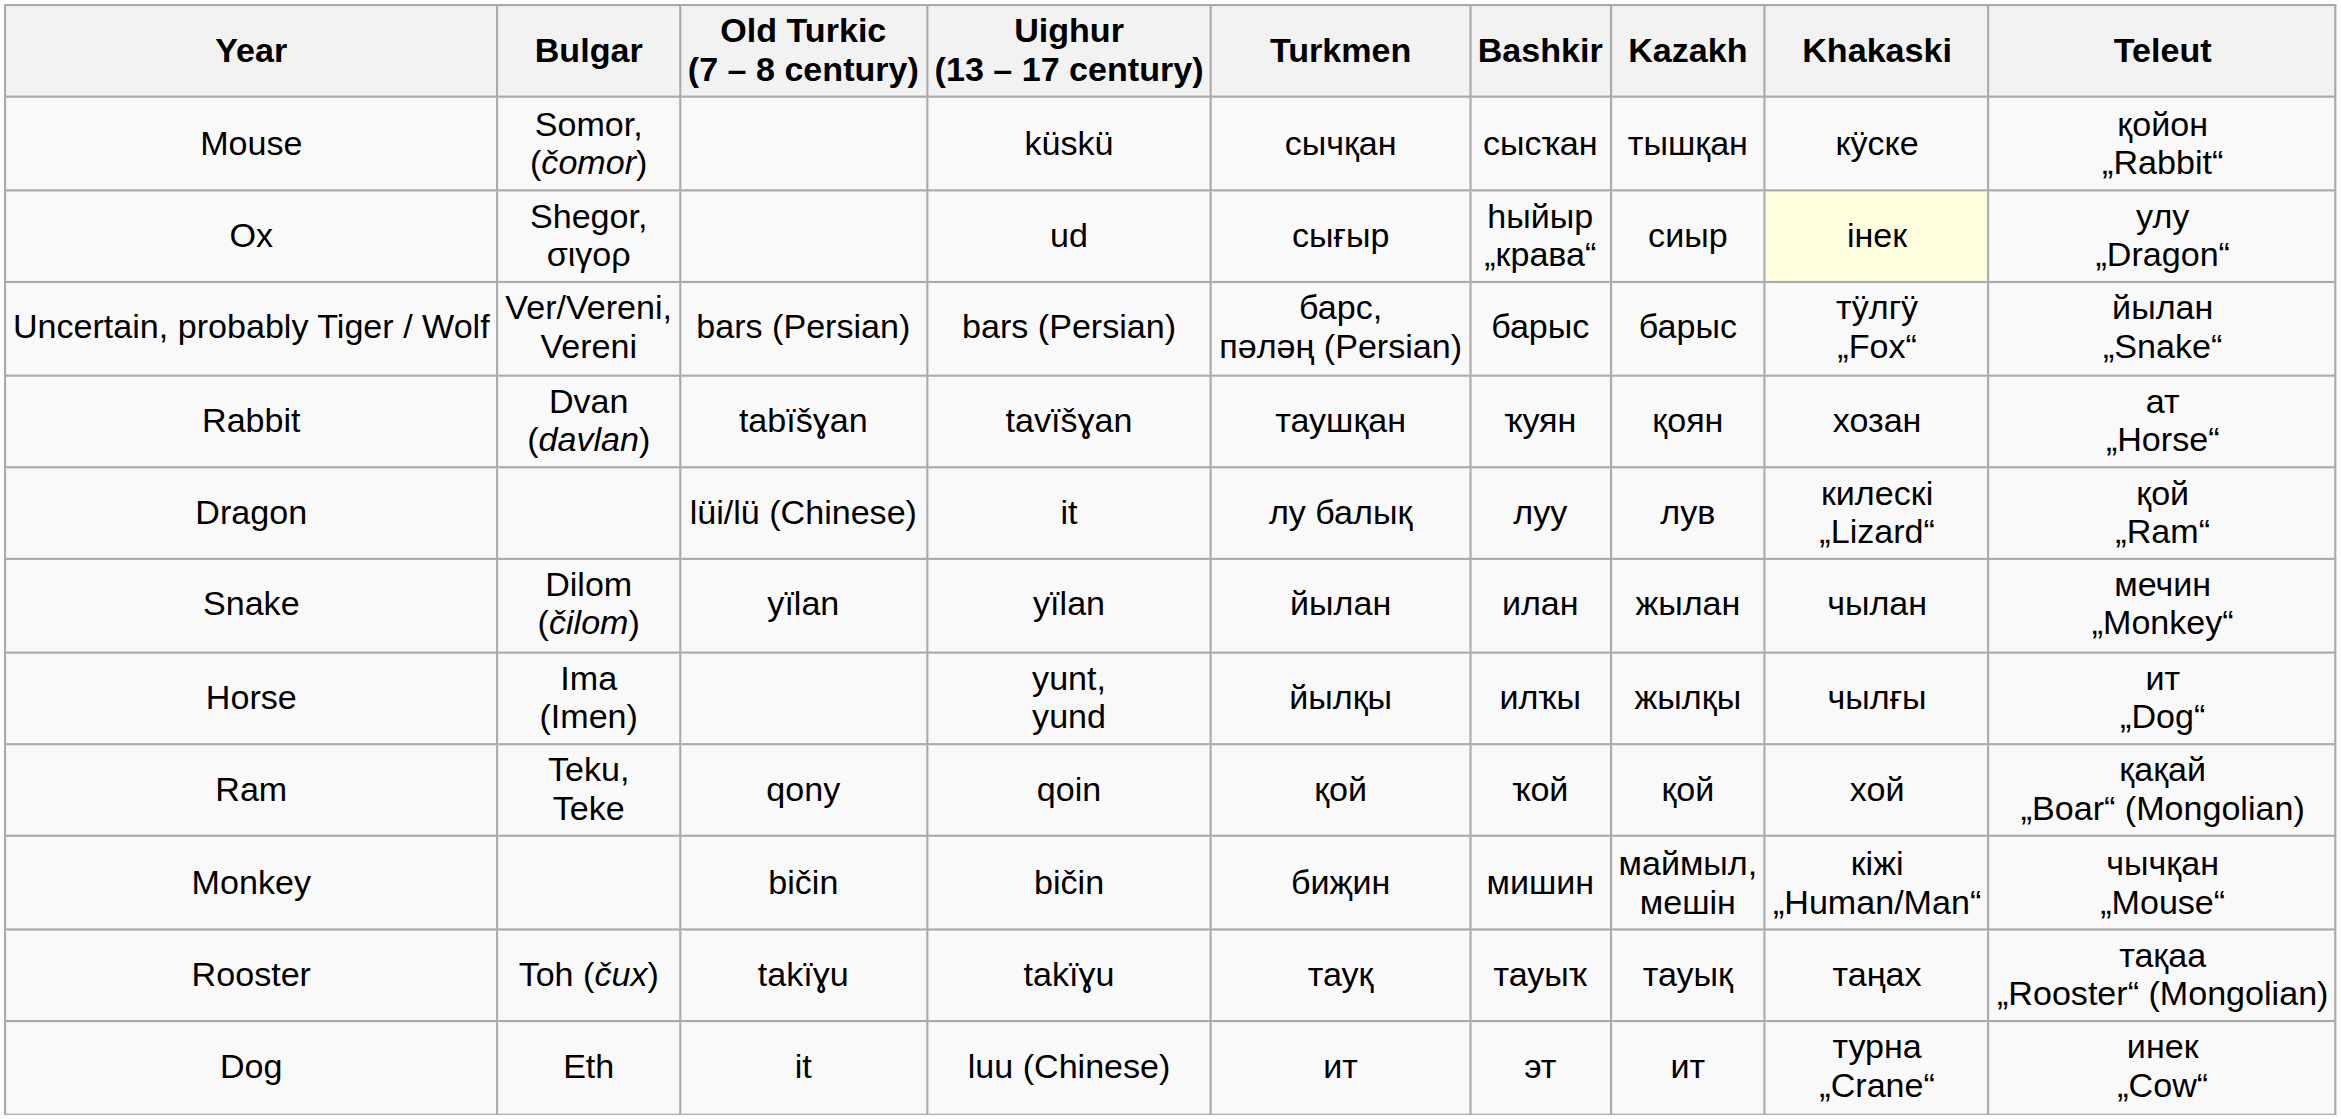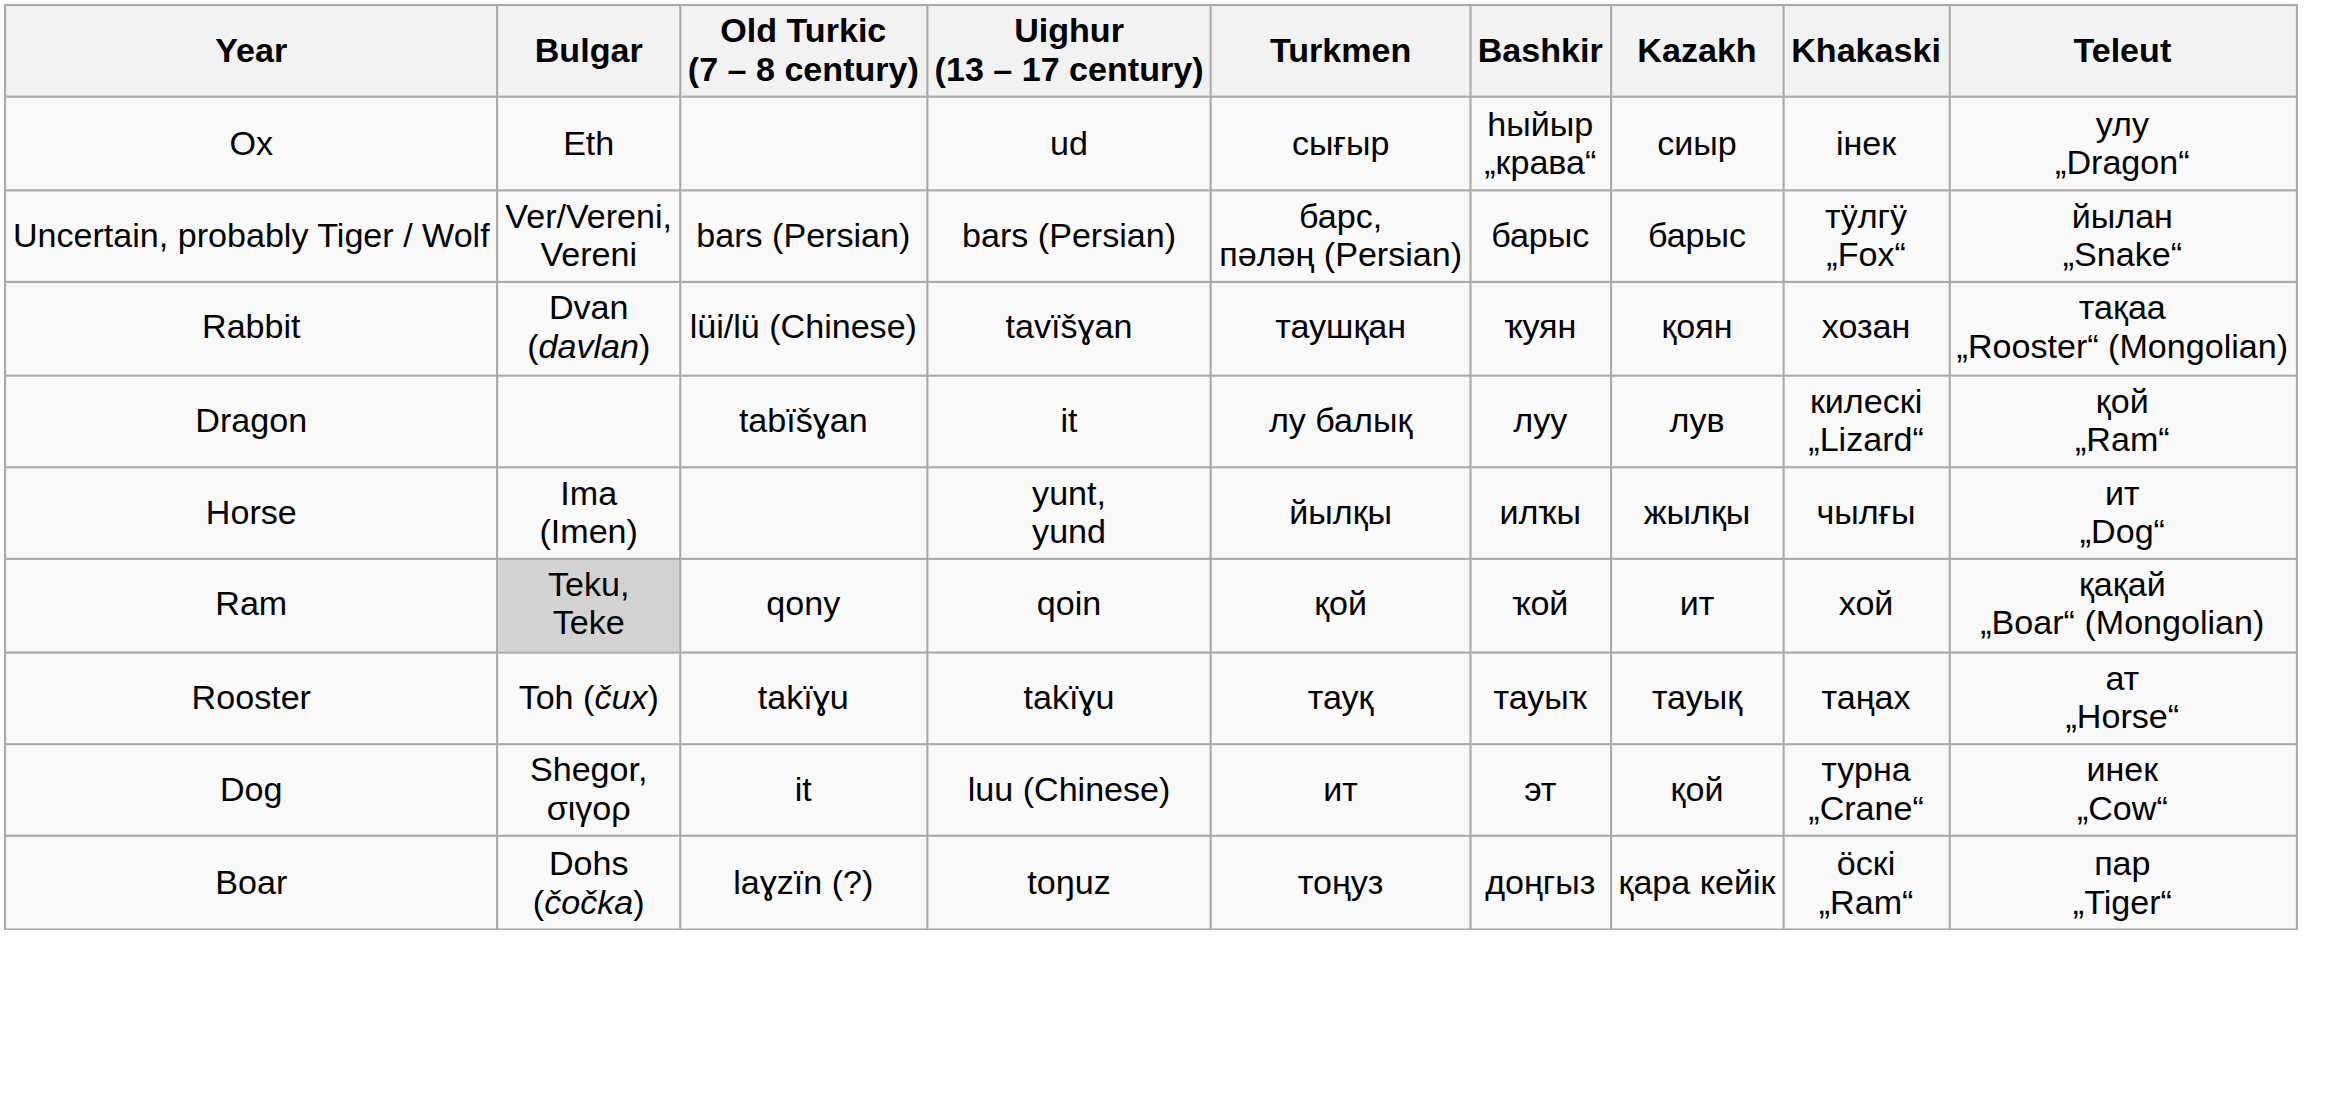- row: Mouse | Somor, (čomor) | küskü | сычқан | сысҡан | тышқан | кÿске | қойон „Rabbit“
Ox | Bulgar: Shegor, σιγορ -> Eth
Ox | Khakaski: lightyellow background -> no background
Rabbit | Old Turkic (7 – 8 century): tabïšɣan -> lüi/lü (Chinese)
Rabbit | Teleut: ат „Horse“ -> тақаа „Rooster“ (Mongolian)
Dragon | Old Turkic (7 – 8 century): lüi/lü (Chinese) -> tabïšɣan
- row: Snake | Dilom (čilom) | yïlan | yïlan | йылан | илан | жылан | чылан | мечин „Monkey“
Ram | Bulgar: no background -> lightgrey background
Ram | Kazakh: қой -> ит
- row: Monkey | bičin | bičin | биҗин | мишин | маймыл, мешін | кіжі „Human/Man“ | чычқан „Mouse“
Rooster | Teleut: тақаа „Rooster“ (Mongolian) -> ат „Horse“
Dog | Bulgar: Eth -> Shegor, σιγορ
Dog | Kazakh: ит -> қой
+ row: Boar | Dohs (čočka) | laɣzïn (?) | toŋuz | тоңуз | доңгыз | қара кейік | öскі „Ram“ | пар „Tiger“
